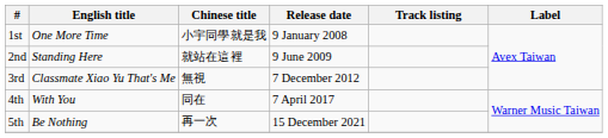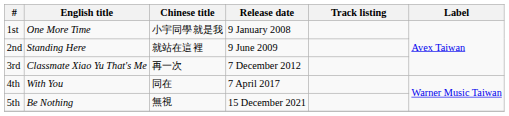3rd | Chinese title: 無視 -> 再一次
5th | Chinese title: 再一次 -> 無視
